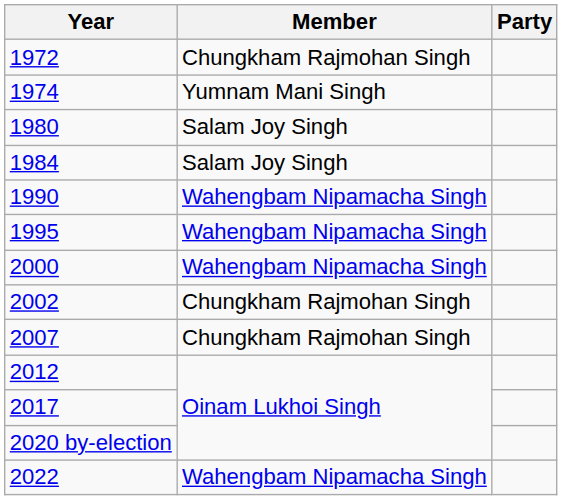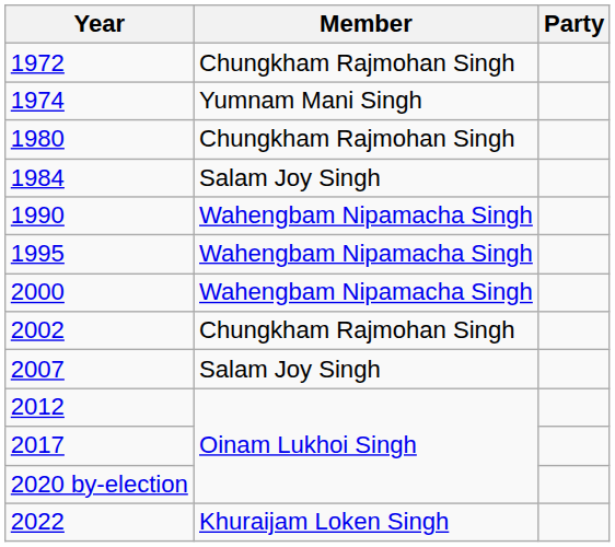1980 | Member: Salam Joy Singh -> Chungkham Rajmohan Singh
2007 | Member: Chungkham Rajmohan Singh -> Salam Joy Singh
2022 | Member: Wahengbam Nipamacha Singh -> Khuraijam Loken Singh
